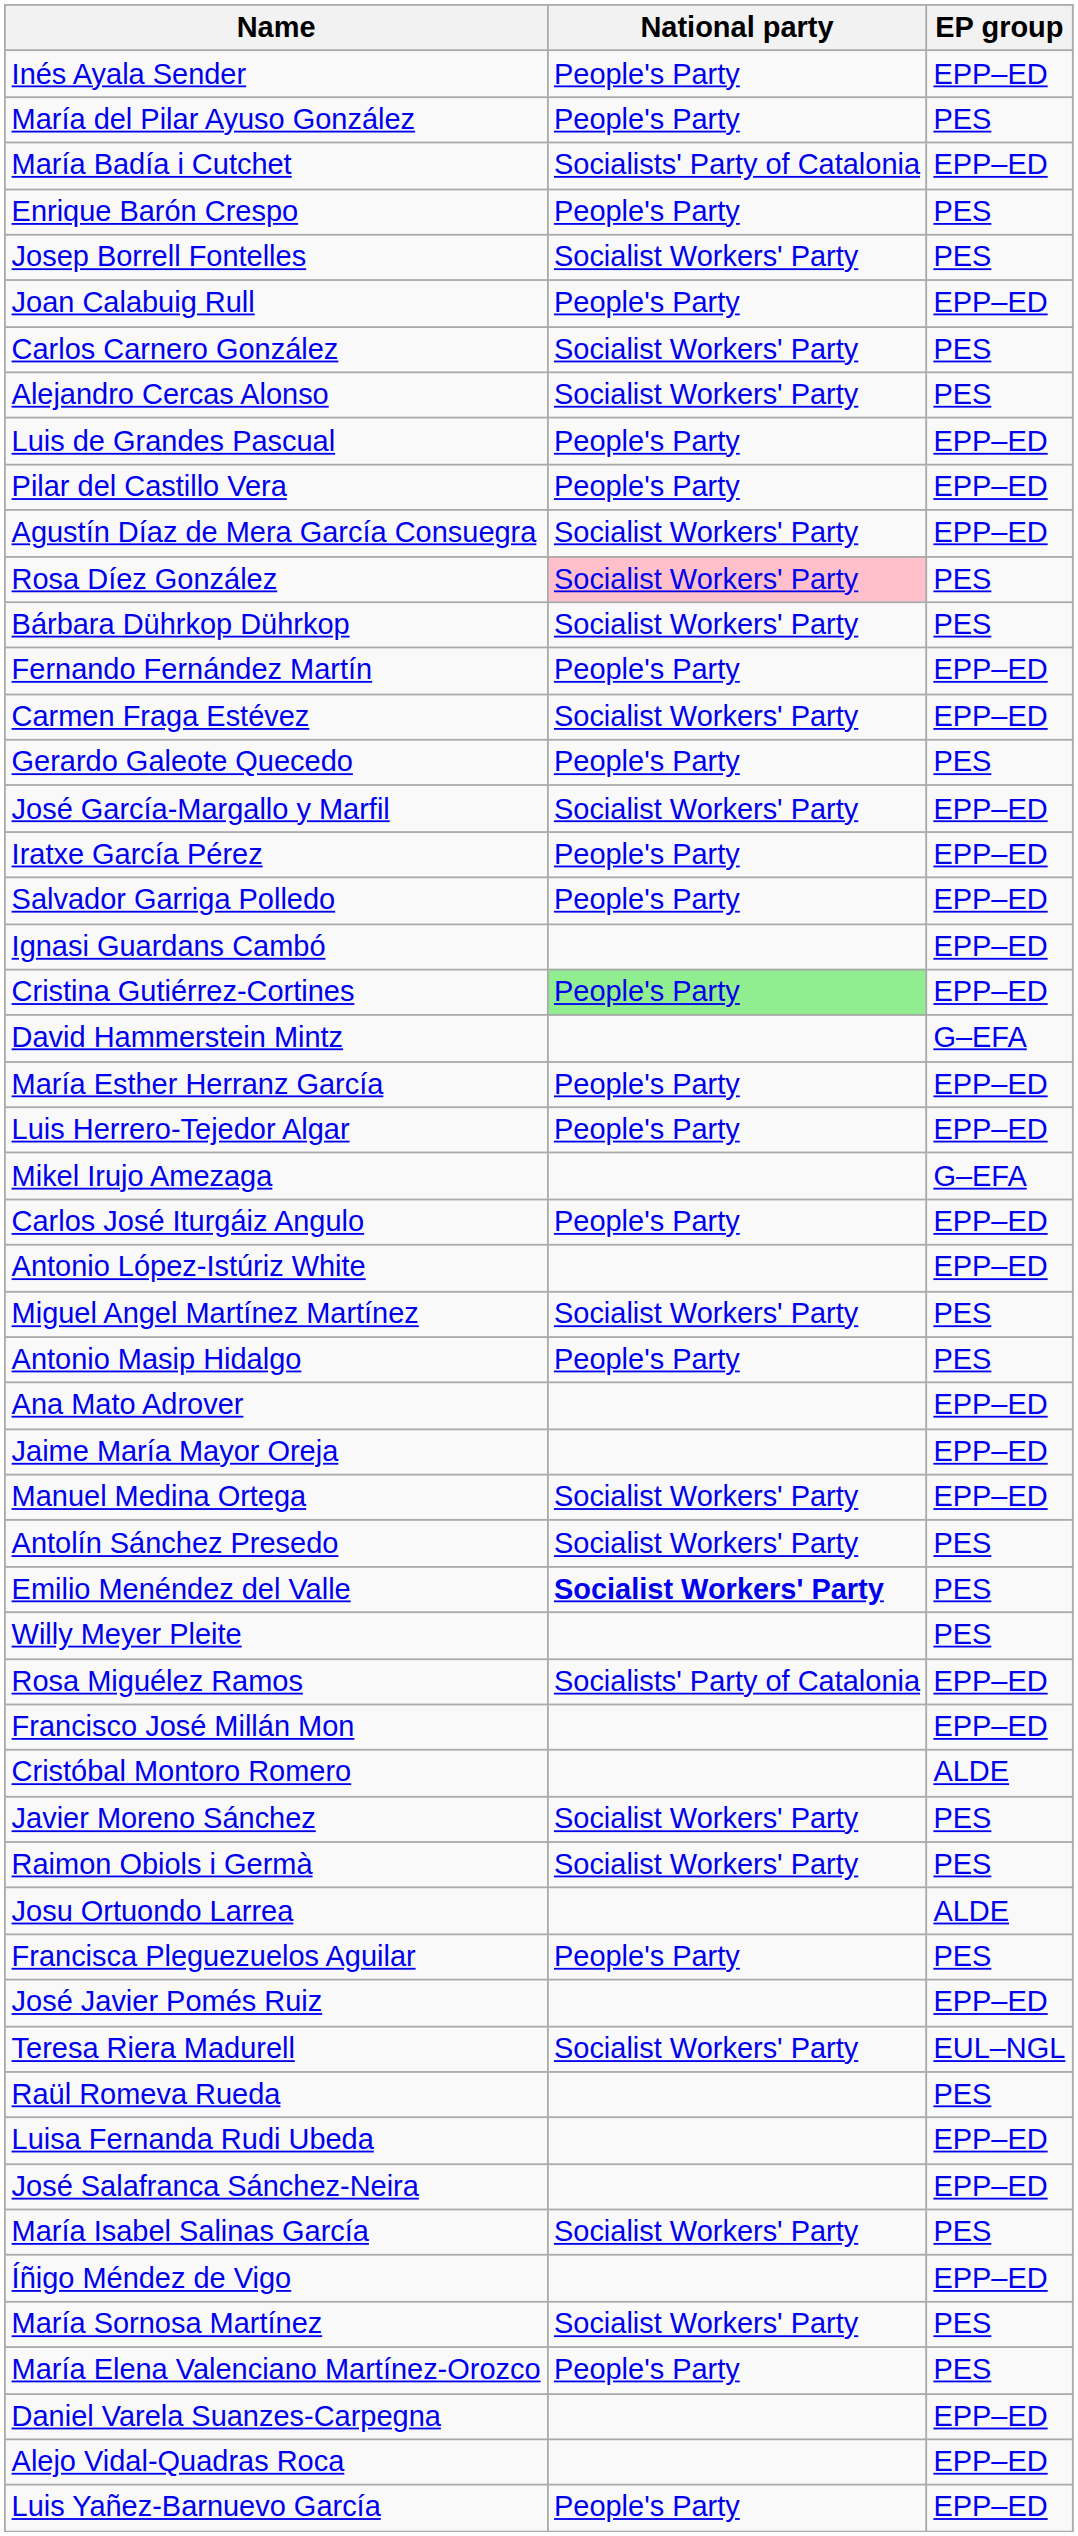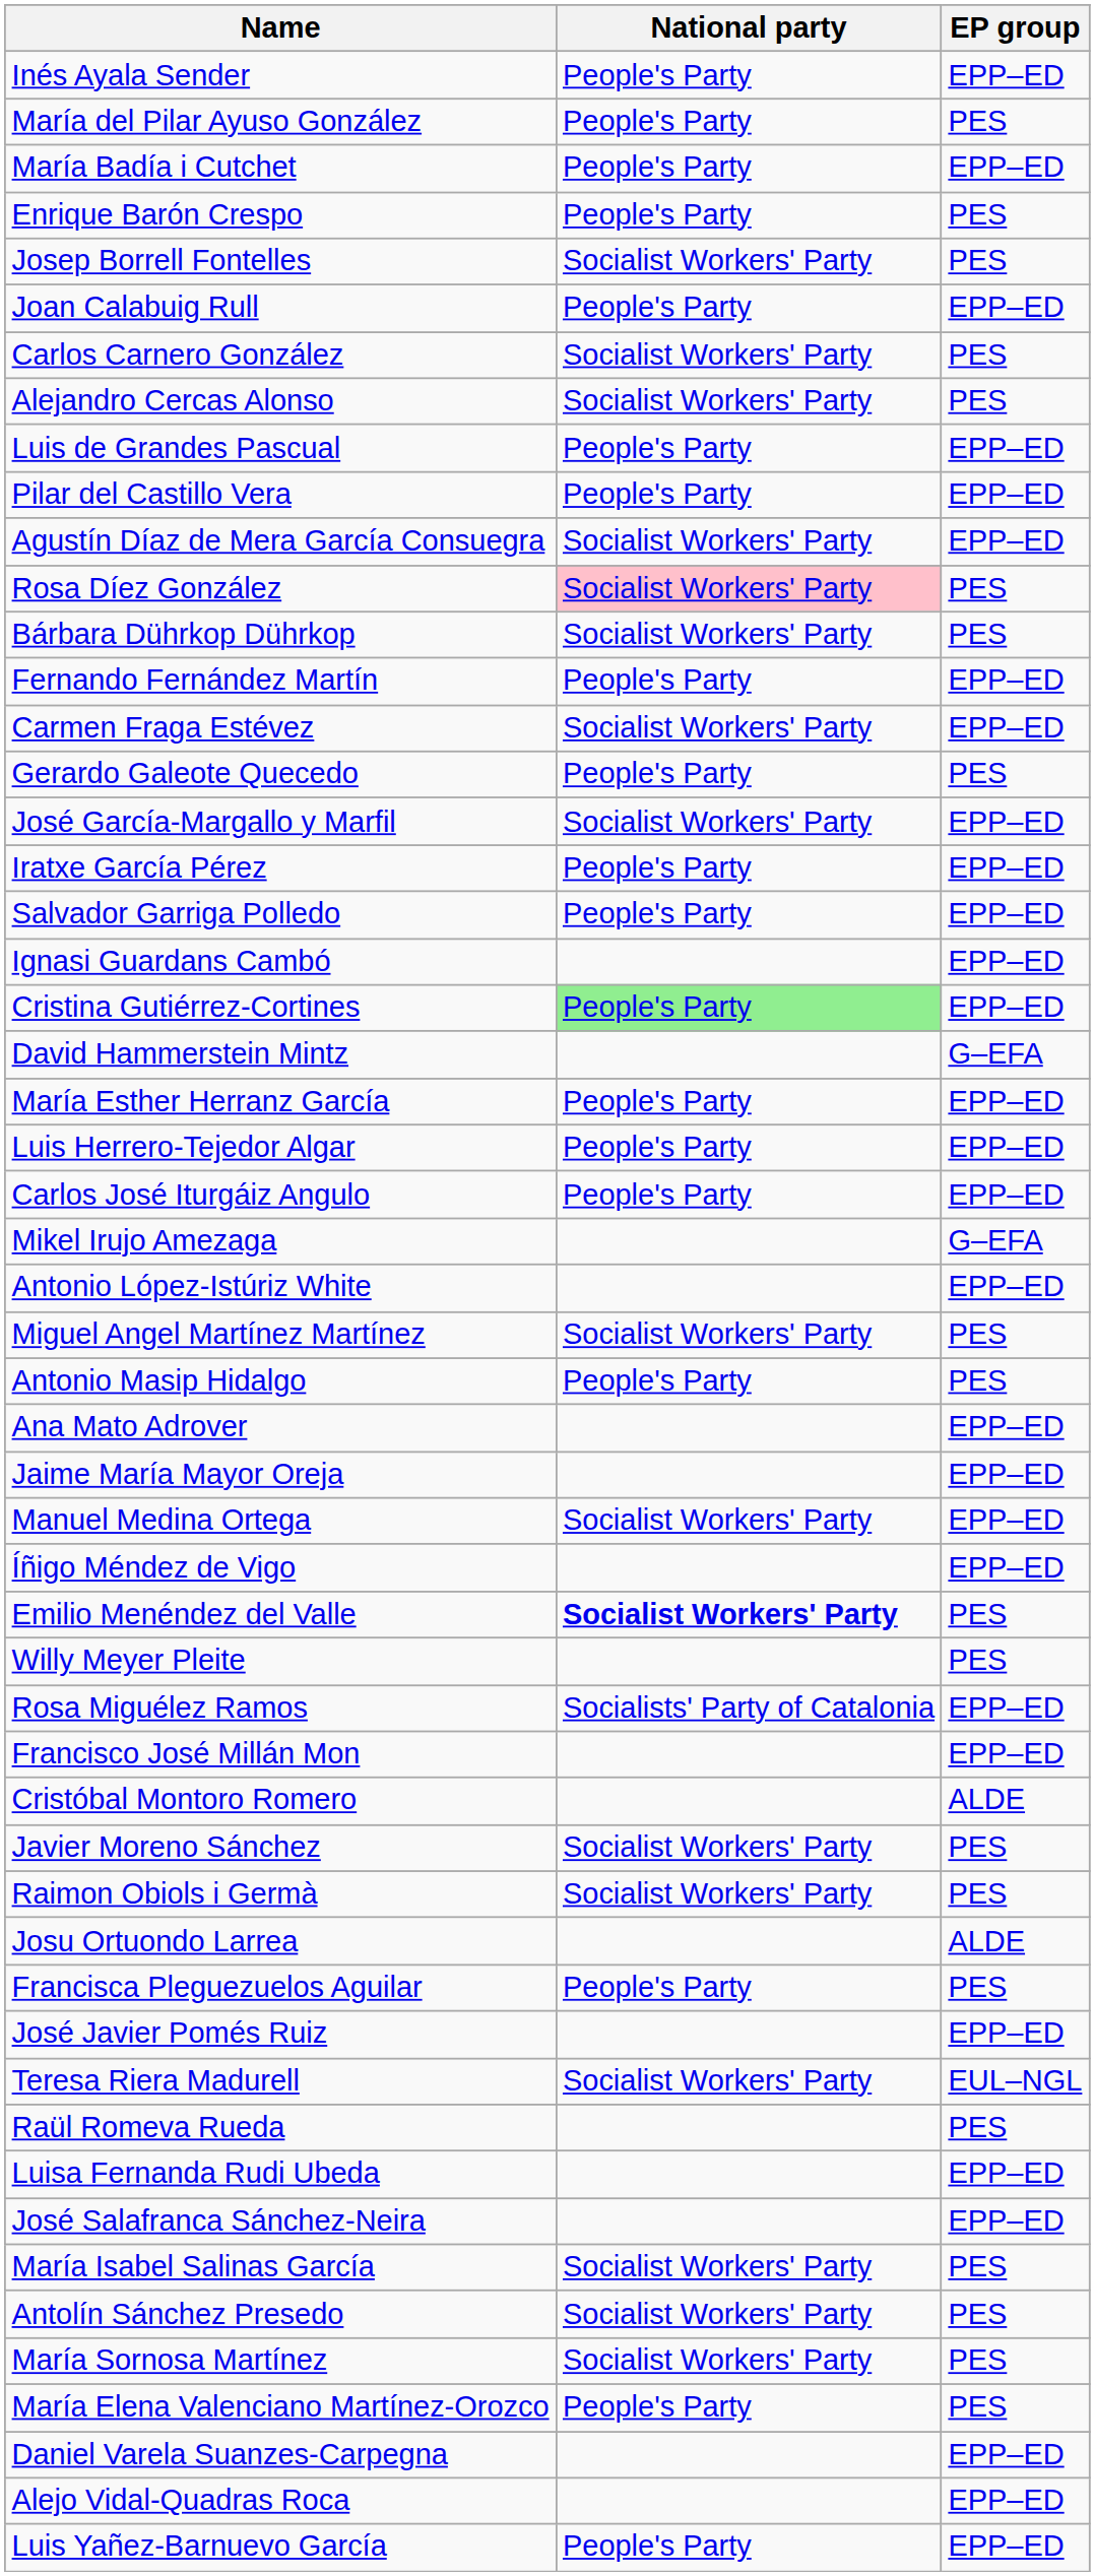María Badía i Cutchet | National party: Socialists' Party of Catalonia -> People's Party
rows swapped: Carlos José Iturgáiz Angulo <-> Mikel Irujo Amezaga
rows swapped: Íñigo Méndez de Vigo <-> Antolín Sánchez Presedo
